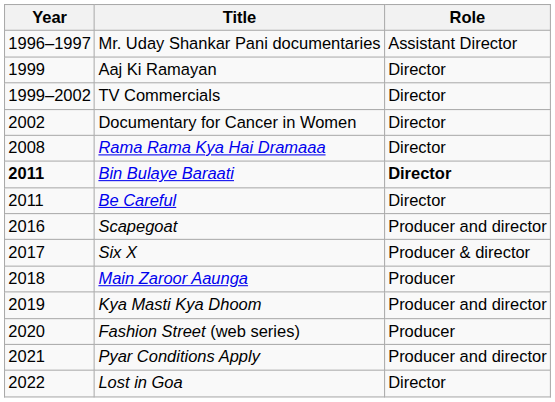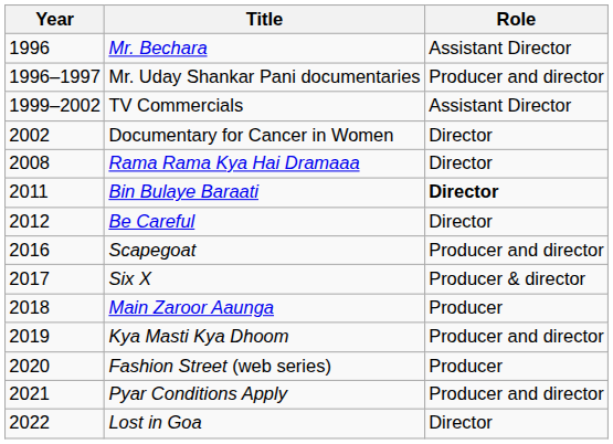+ row: 1996 | Mr. Bechara | Assistant Director
Mr. Uday Shankar Pani documentaries | Role: Assistant Director -> Producer and director
- row: 1999 | Aaj Ki Ramayan | Director
TV Commercials | Role: Director -> Assistant Director
Bin Bulaye Baraati | Year: bold -> normal
Be Careful | Year: 2011 -> 2012
